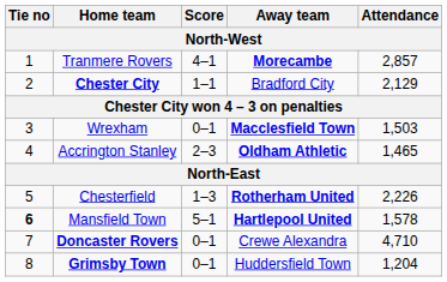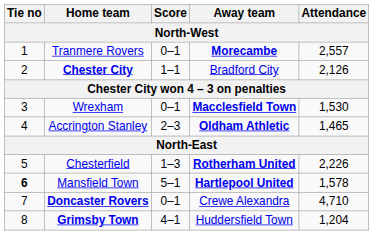Tranmere Rovers | Score: 4–1 -> 0–1
Tranmere Rovers | Attendance: 2,857 -> 2,557
Chester City | Attendance: 2,129 -> 2,126
Wrexham | Attendance: 1,503 -> 1,530
Grimsby Town | Score: 0–1 -> 4–1
